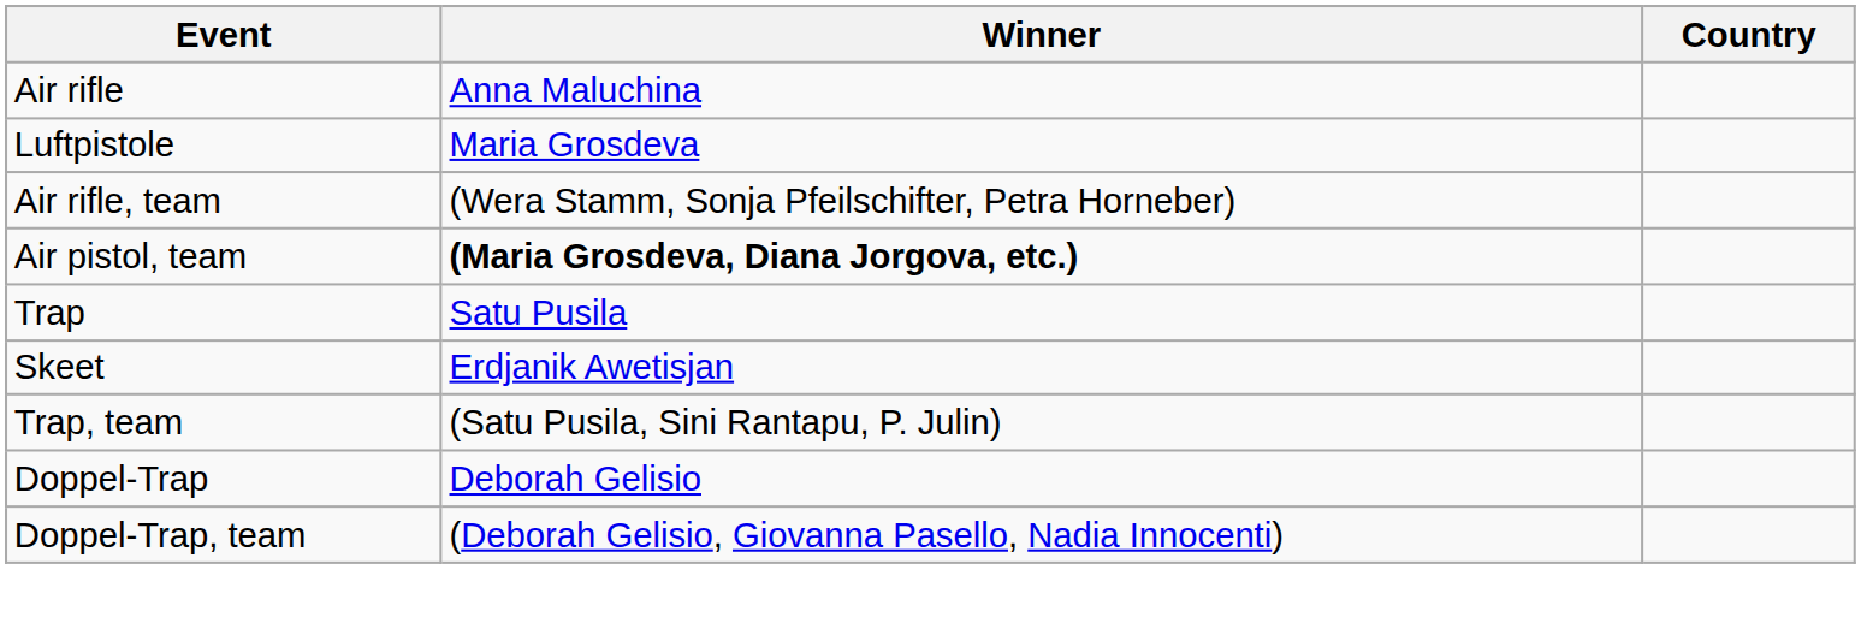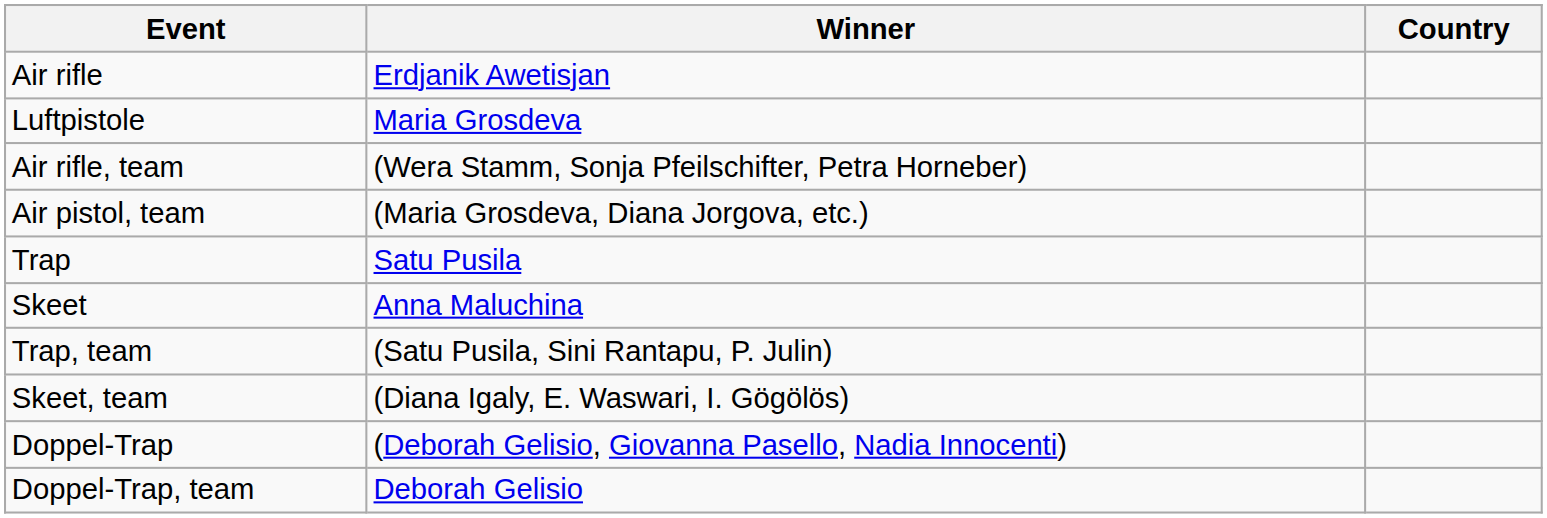Air rifle | Winner: Anna Maluchina -> Erdjanik Awetisjan
Air pistol, team | Winner: bold -> normal
Skeet | Winner: Erdjanik Awetisjan -> Anna Maluchina
+ row: Skeet, team | (Diana Igaly, E. Waswari, I. Gögölös)
Doppel-Trap | Winner: Deborah Gelisio -> (Deborah Gelisio, Giovanna Pasello, Nadia Innocenti)
Doppel-Trap, team | Winner: (Deborah Gelisio, Giovanna Pasello, Nadia Innocenti) -> Deborah Gelisio
